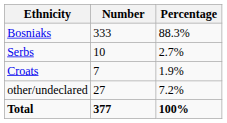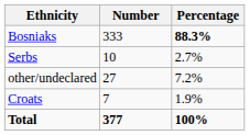Bosniaks | Percentage: normal -> bold
rows swapped: Croats <-> other/undeclared
